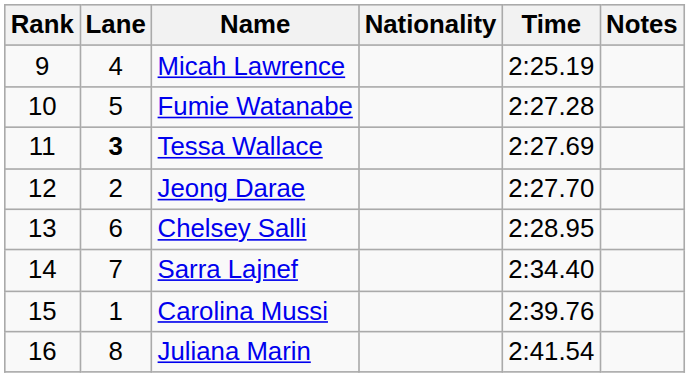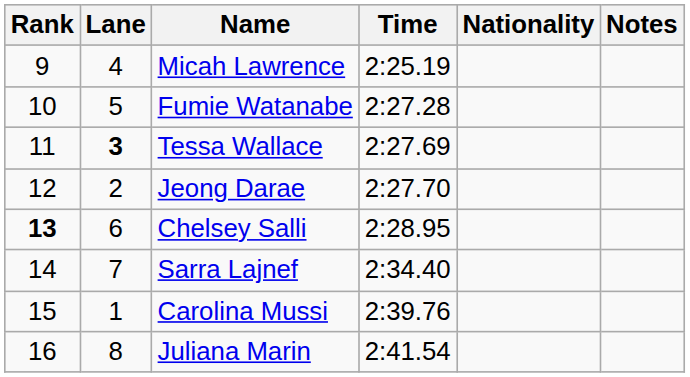columns swapped: Nationality <-> Time
Chelsey Salli | Rank: normal -> bold
